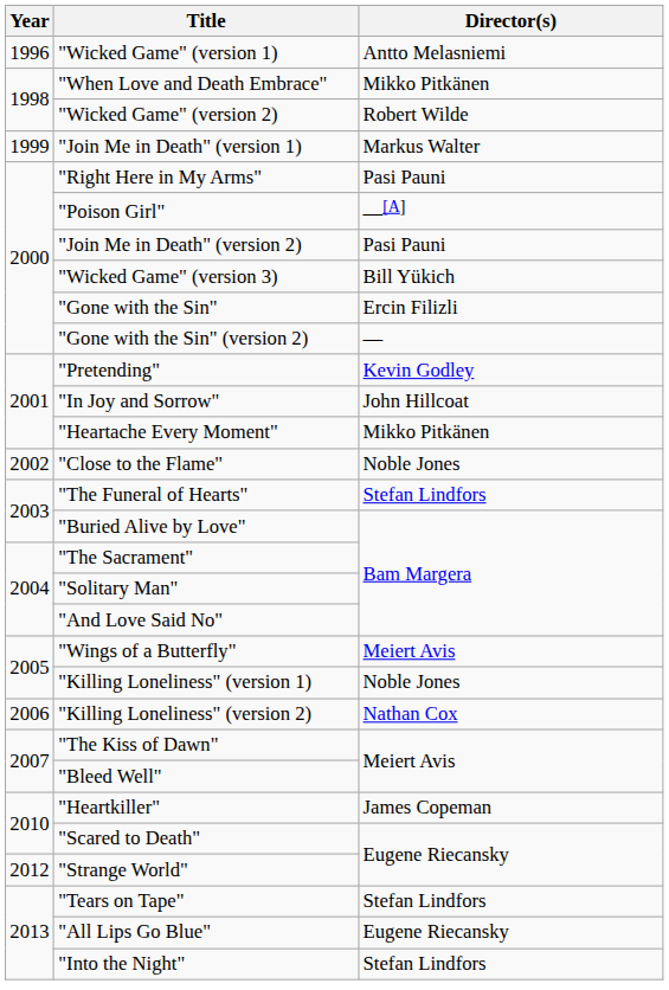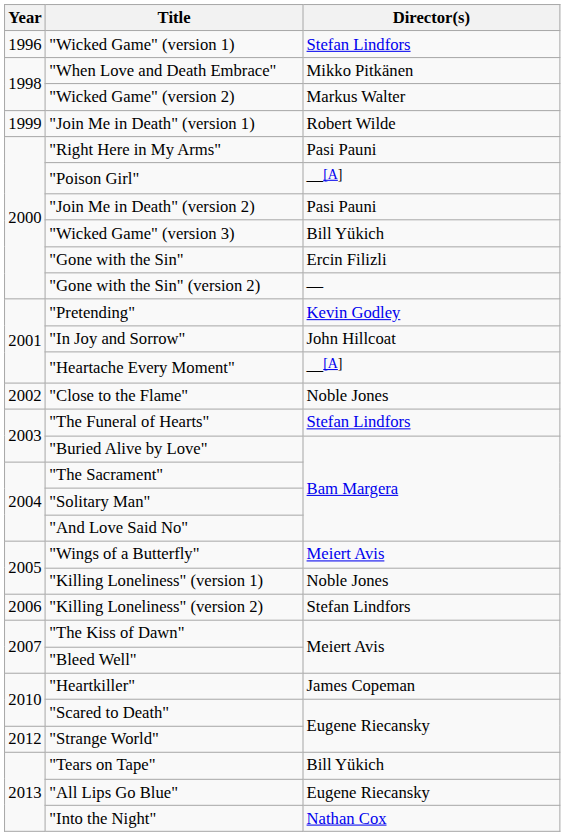"Wicked Game" (version 1) | Director(s): Antto Melasniemi -> Stefan Lindfors
"Wicked Game" (version 2) | Director(s): Robert Wilde -> Markus Walter
"Join Me in Death" (version 1) | Director(s): Markus Walter -> Robert Wilde
"Heartache Every Moment" | Director(s): Mikko Pitkänen -> —[A]
"Killing Loneliness" (version 2) | Director(s): Nathan Cox -> Stefan Lindfors
"Tears on Tape" | Director(s): Stefan Lindfors -> Bill Yükich
"Into the Night" | Director(s): Stefan Lindfors -> Nathan Cox
